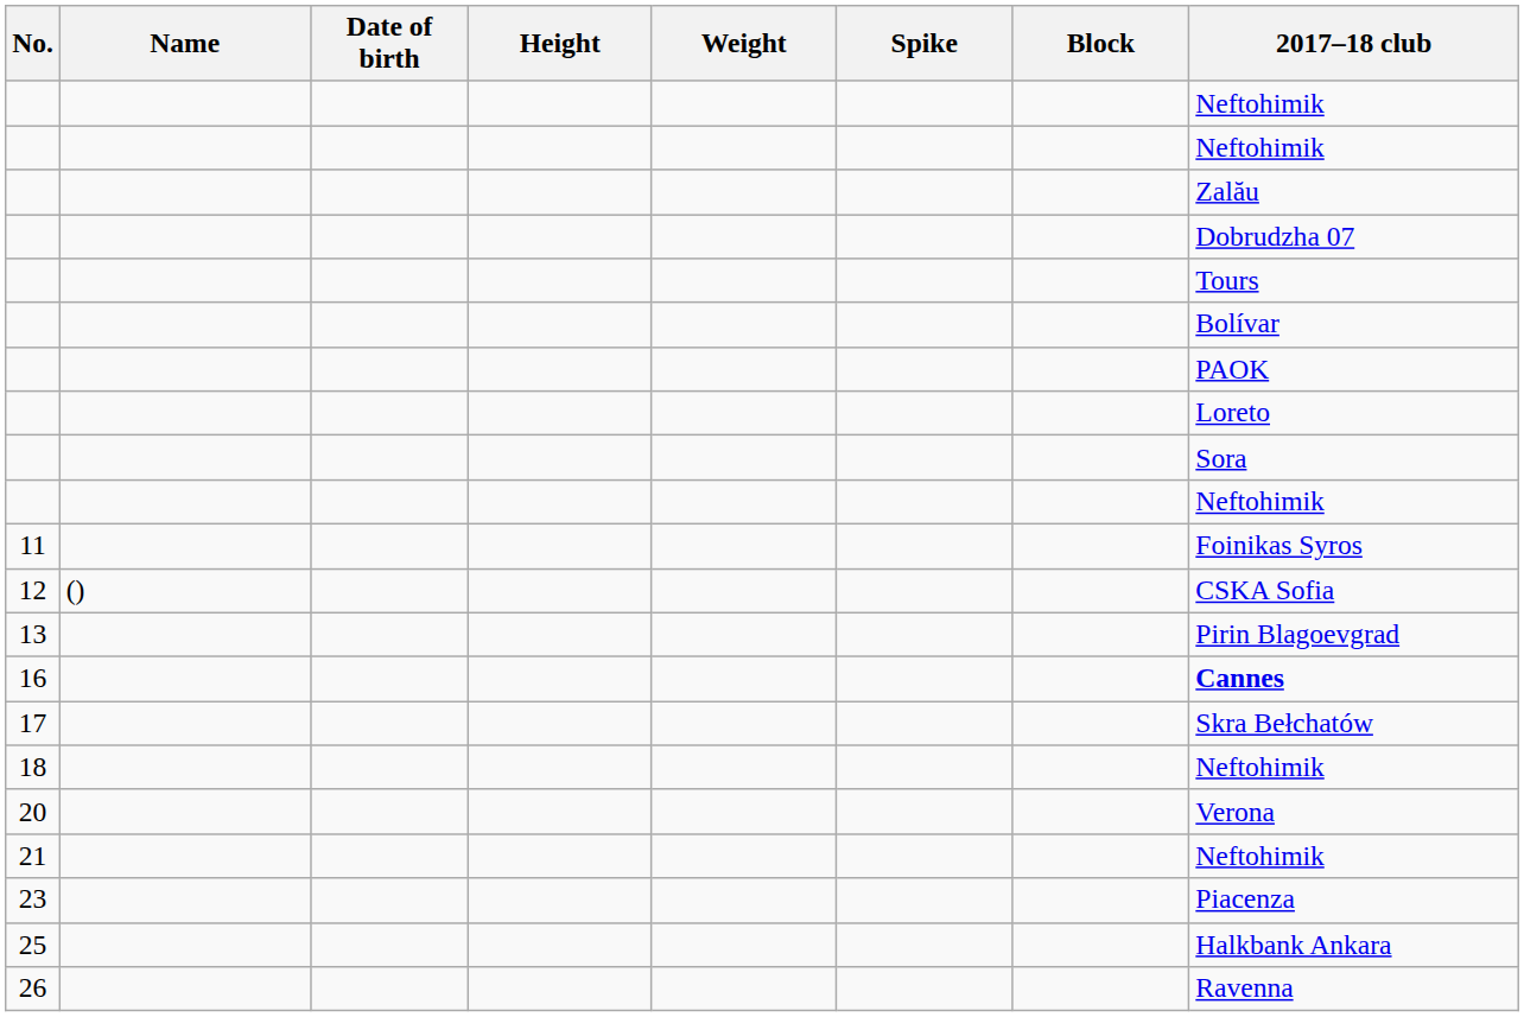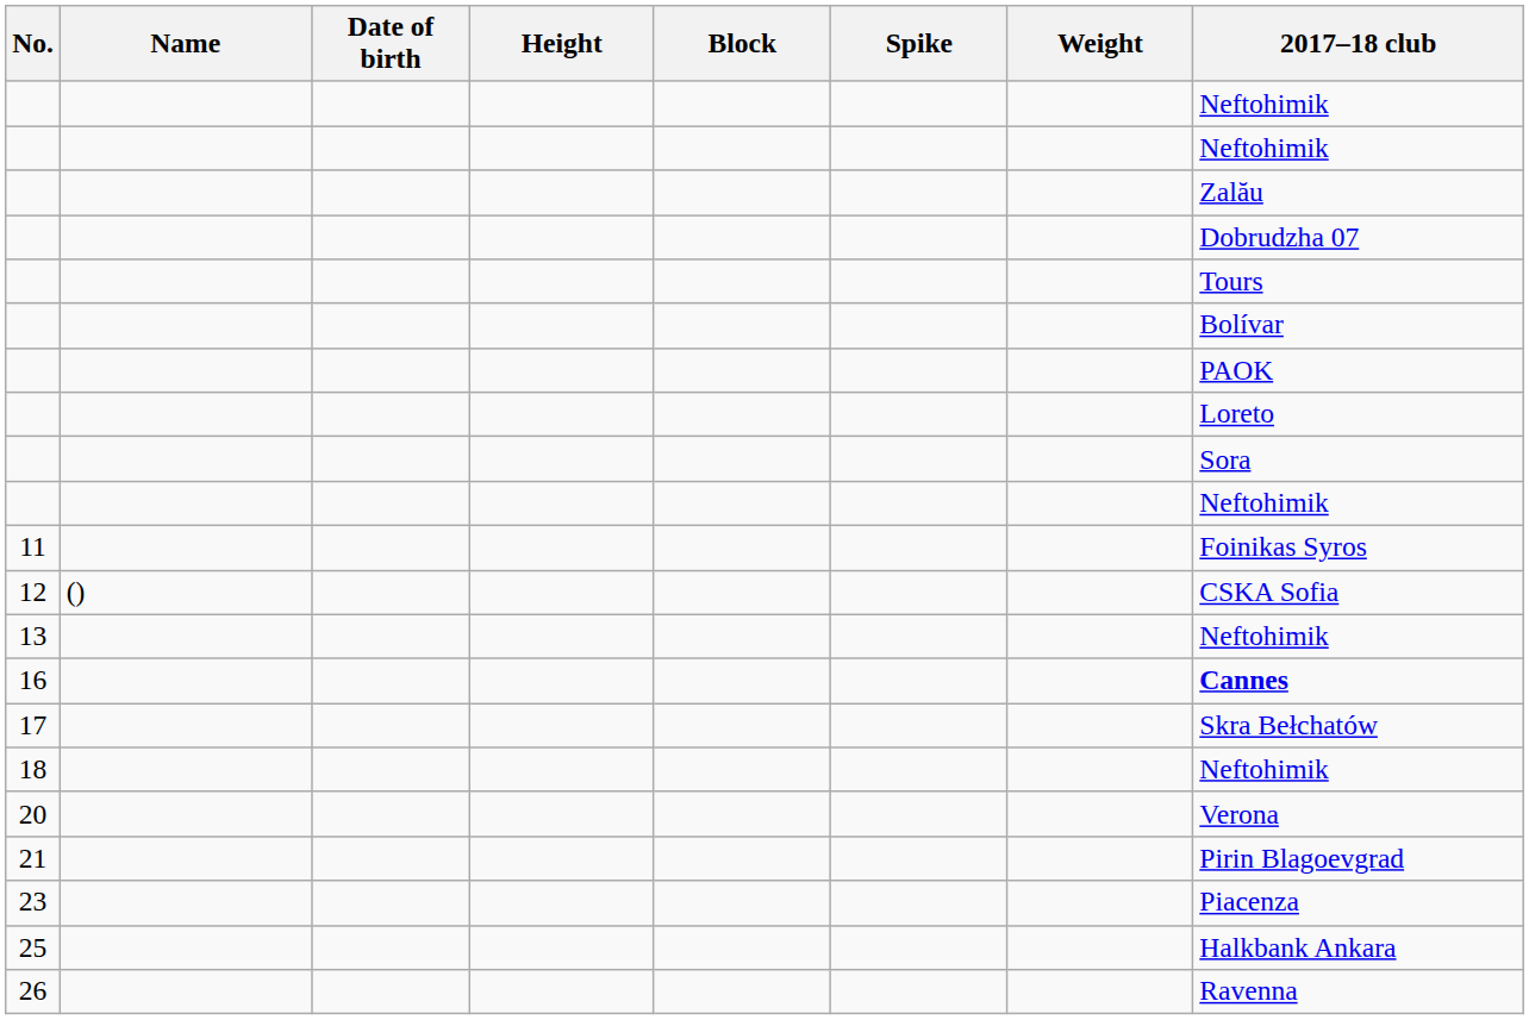columns swapped: Weight <-> Block
13 | 2017–18 club: Pirin Blagoevgrad -> Neftohimik
21 | 2017–18 club: Neftohimik -> Pirin Blagoevgrad
